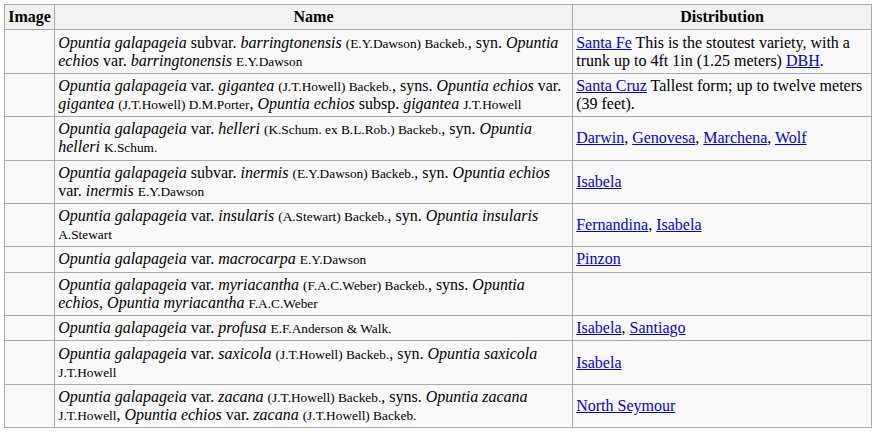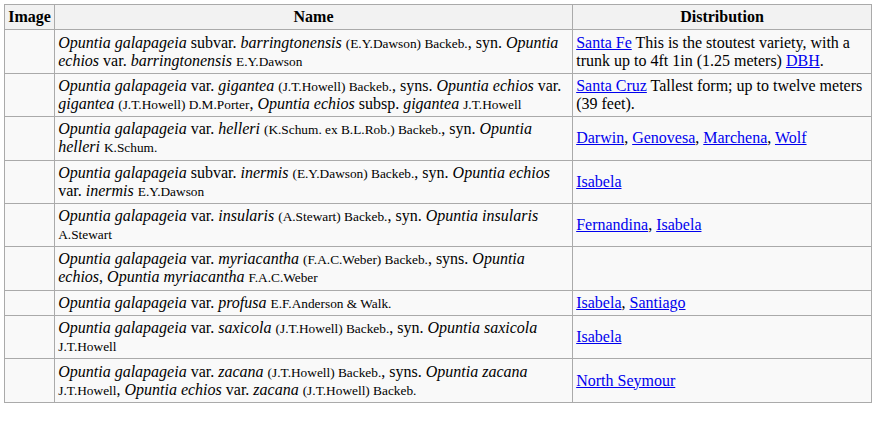- row: Opuntia galapageia var. macrocarpa E.Y.Dawson | Pinzon
